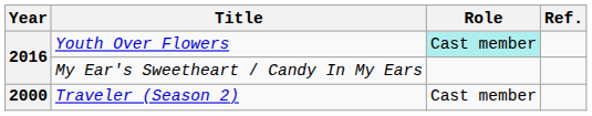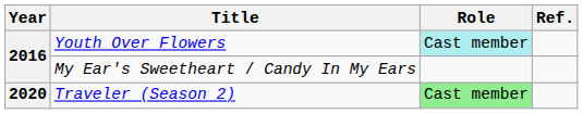Traveler (Season 2) | Year: 2000 -> 2020
Traveler (Season 2) | Role: no background -> lightgreen background
